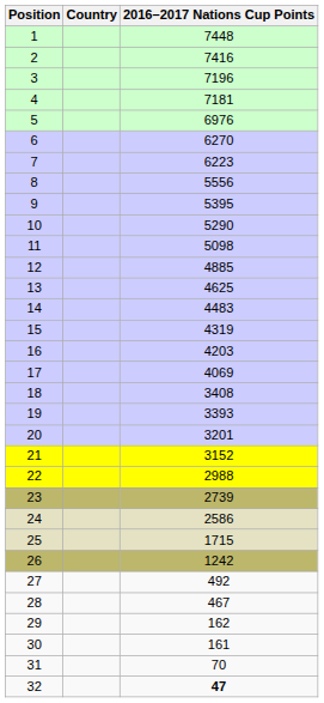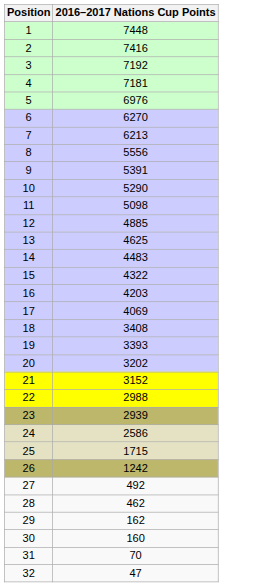- column: Country
3 | 2016–2017 Nations Cup Points: 7196 -> 7192
7 | 2016–2017 Nations Cup Points: 6223 -> 6213
9 | 2016–2017 Nations Cup Points: 5395 -> 5391
15 | 2016–2017 Nations Cup Points: 4319 -> 4322
20 | 2016–2017 Nations Cup Points: 3201 -> 3202
23 | 2016–2017 Nations Cup Points: 2739 -> 2939
28 | 2016–2017 Nations Cup Points: 467 -> 462
30 | 2016–2017 Nations Cup Points: 161 -> 160
32 | 2016–2017 Nations Cup Points: bold -> normal
